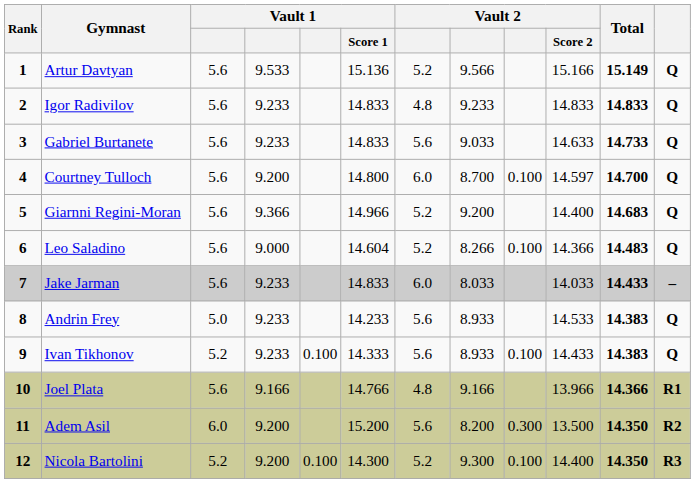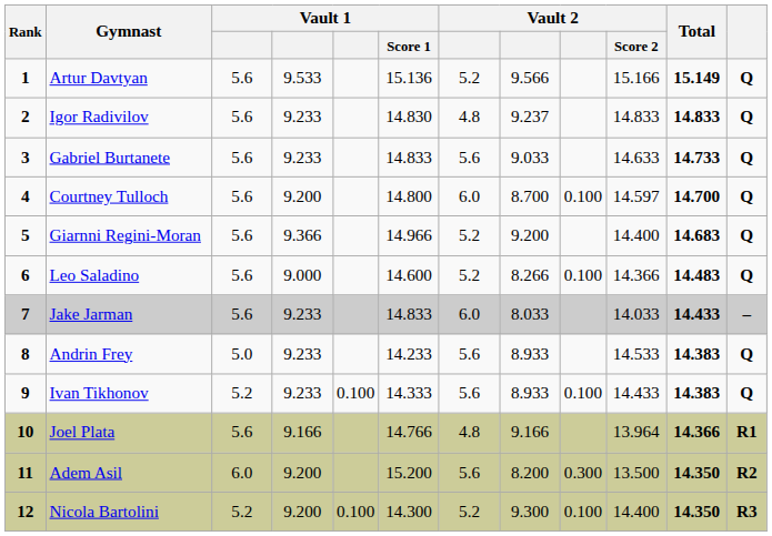Igor Radivilov | Vault 1 / Score 1: 14.833 -> 14.830
Igor Radivilov | column 8: 9.233 -> 9.237
Leo Saladino | Vault 1 / Score 1: 14.604 -> 14.600
Joel Plata | Vault 2 / Score 2: 13.966 -> 13.964
